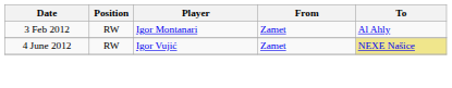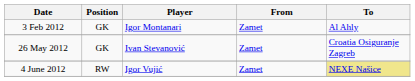3 Feb 2012 | Position: RW -> GK
+ row: 26 May 2012 | GK | Ivan Stevanović | Zamet | Croatia Osiguranje Zagreb
